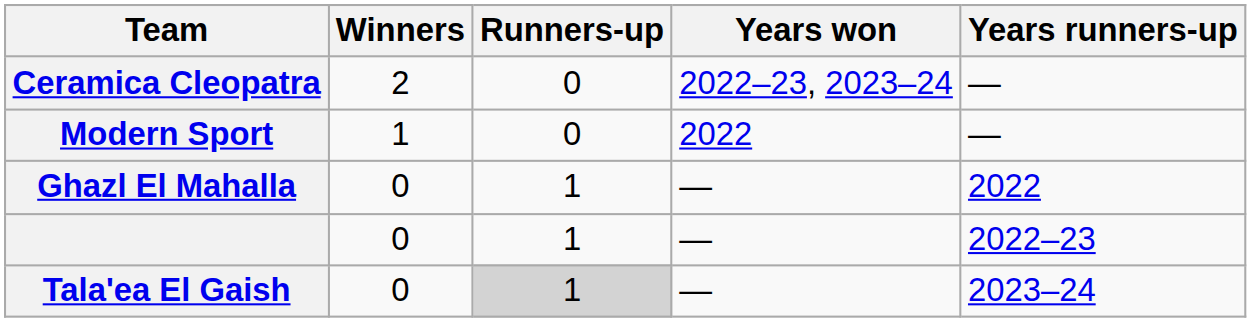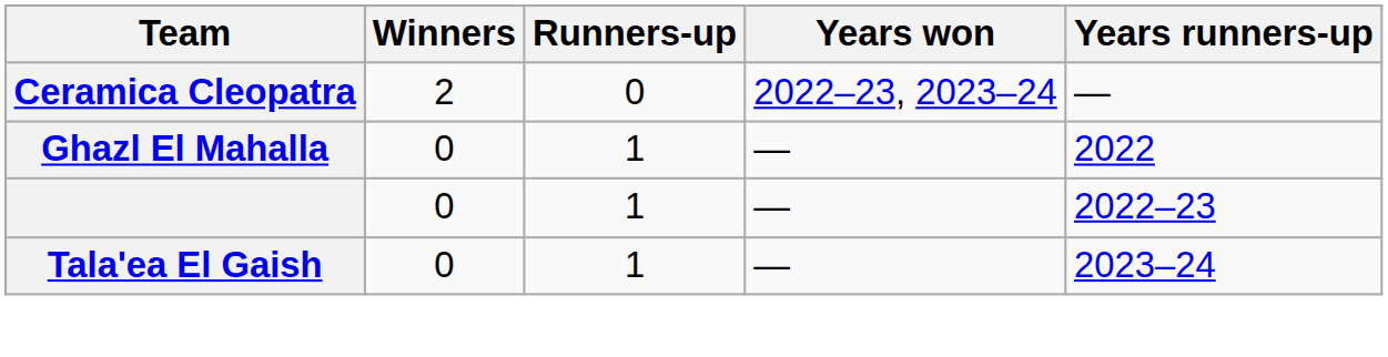- row: Modern Sport | 1 | 0 | 2022 | —
Tala'ea El Gaish | Runners-up: lightgrey background -> no background
